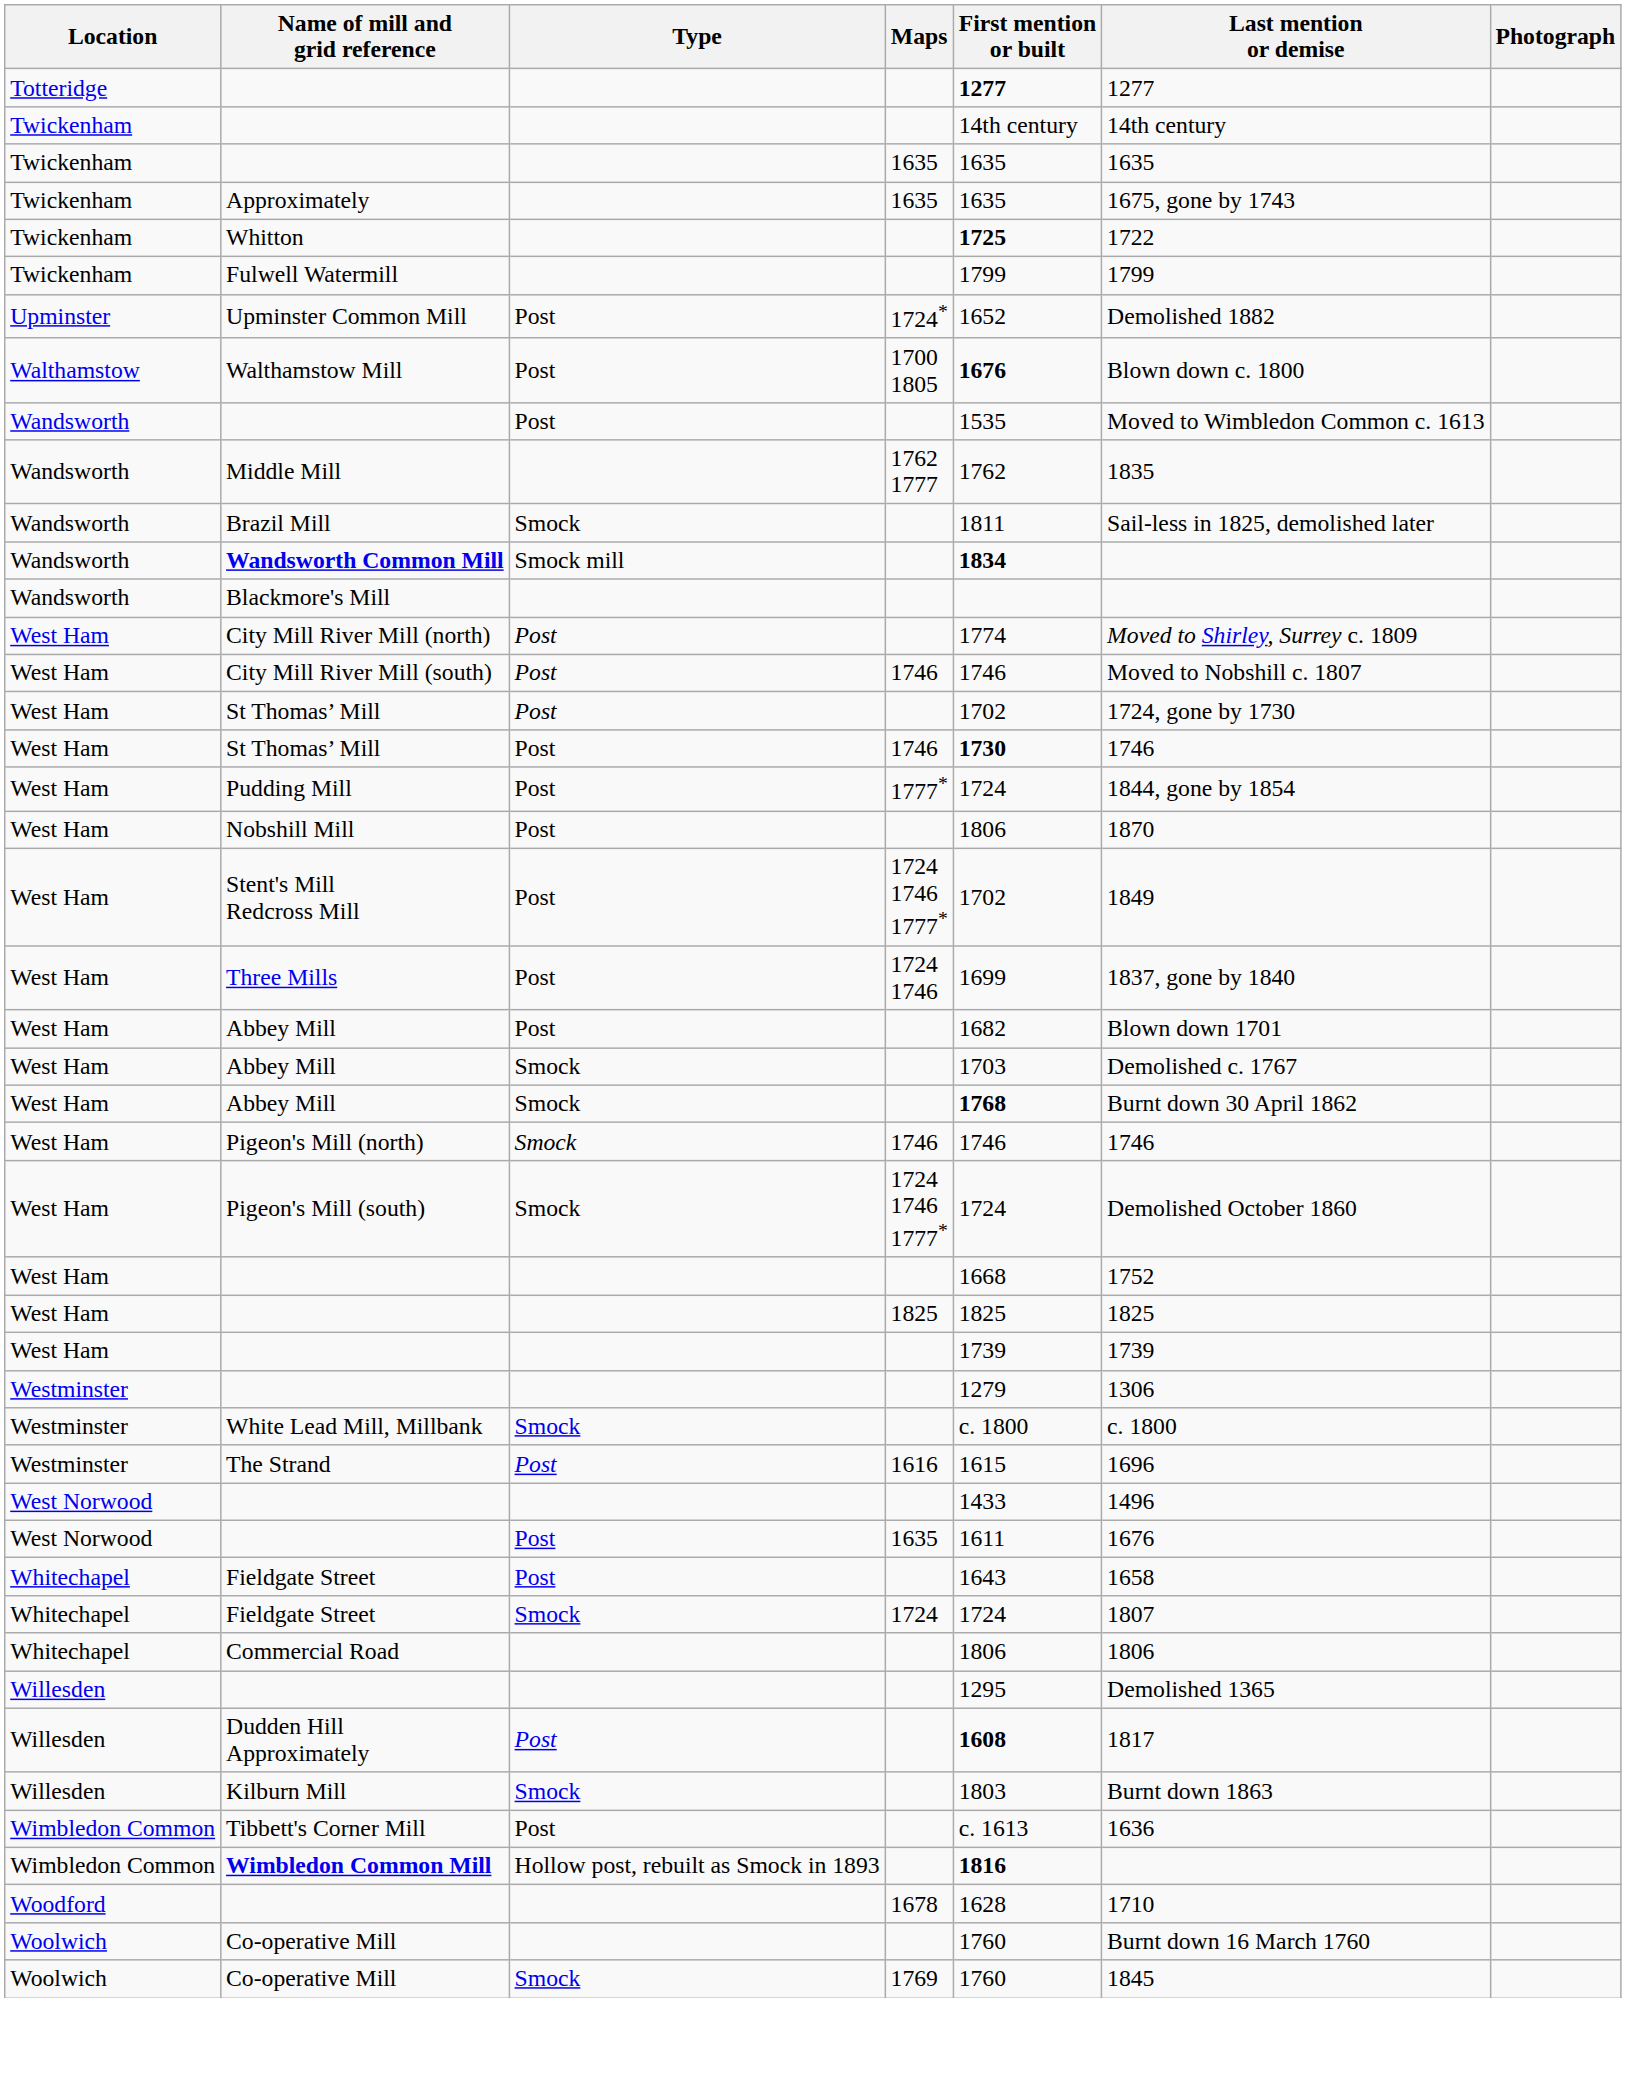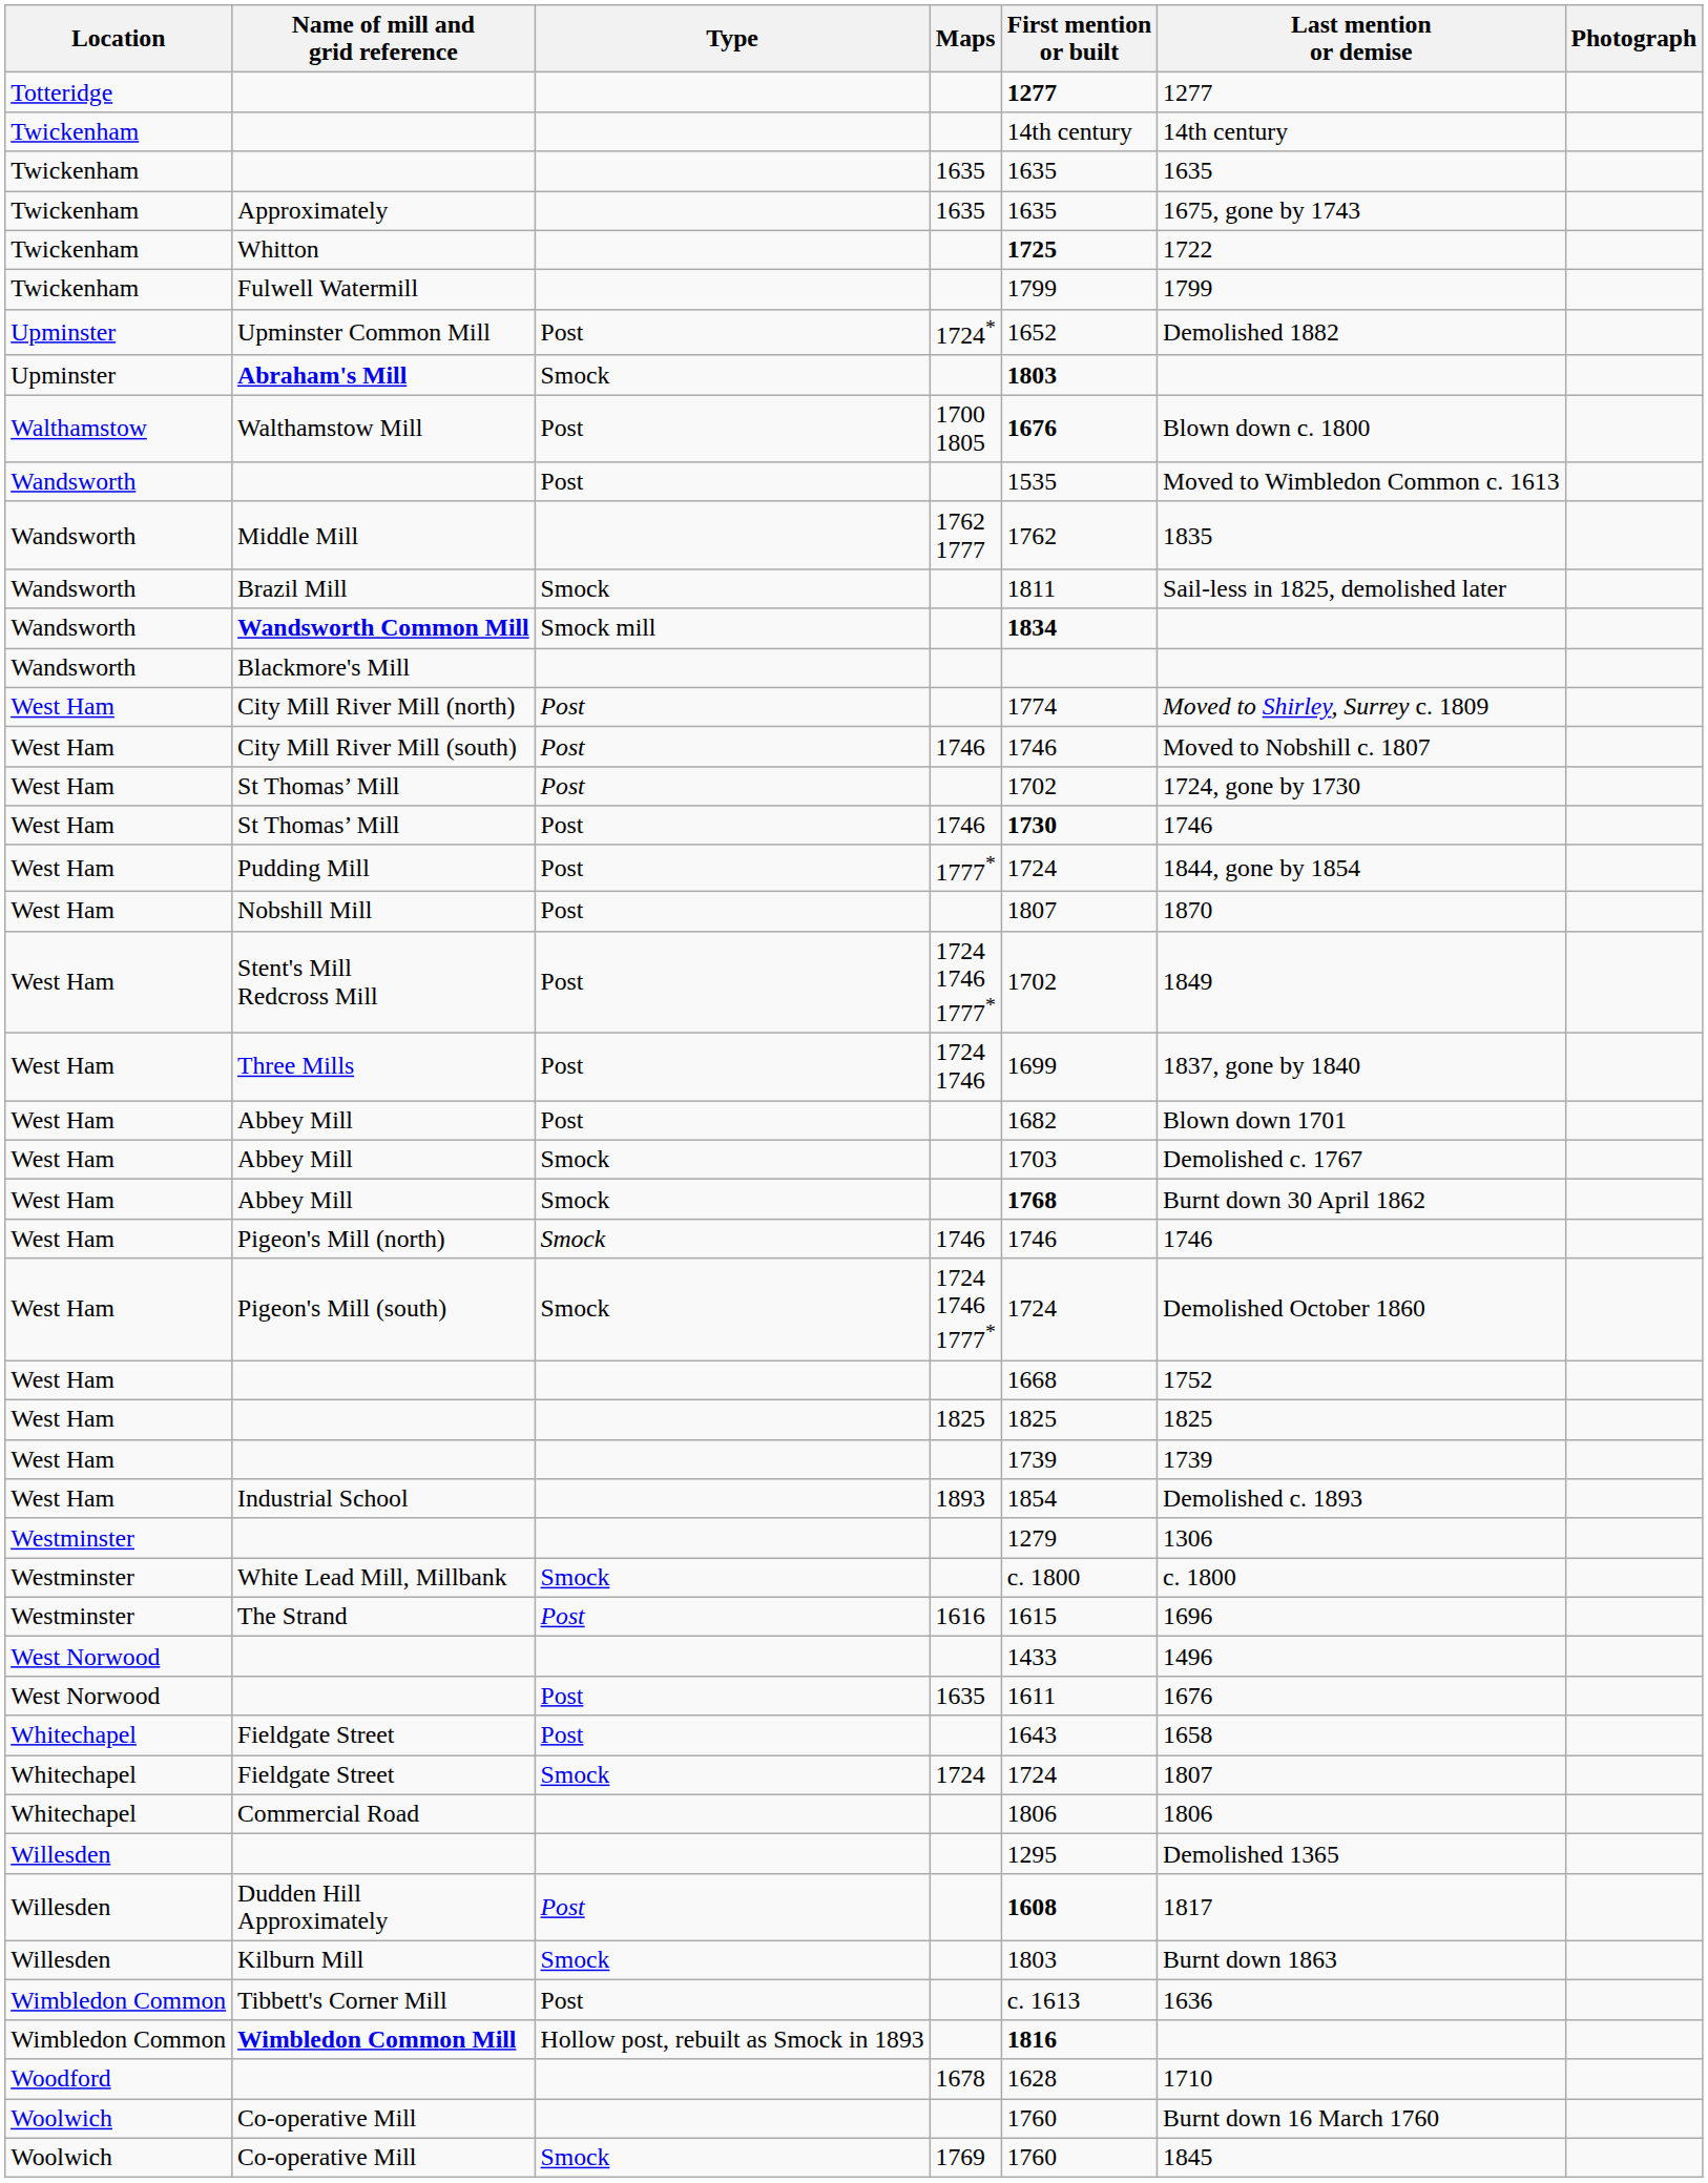+ row: Upminster | Abraham's Mill | Smock | 1803
Nobshill Mill | First mention or built: 1806 -> 1807
+ row: West Ham | Industrial School | 1893 | 1854 | Demolished c. 1893
